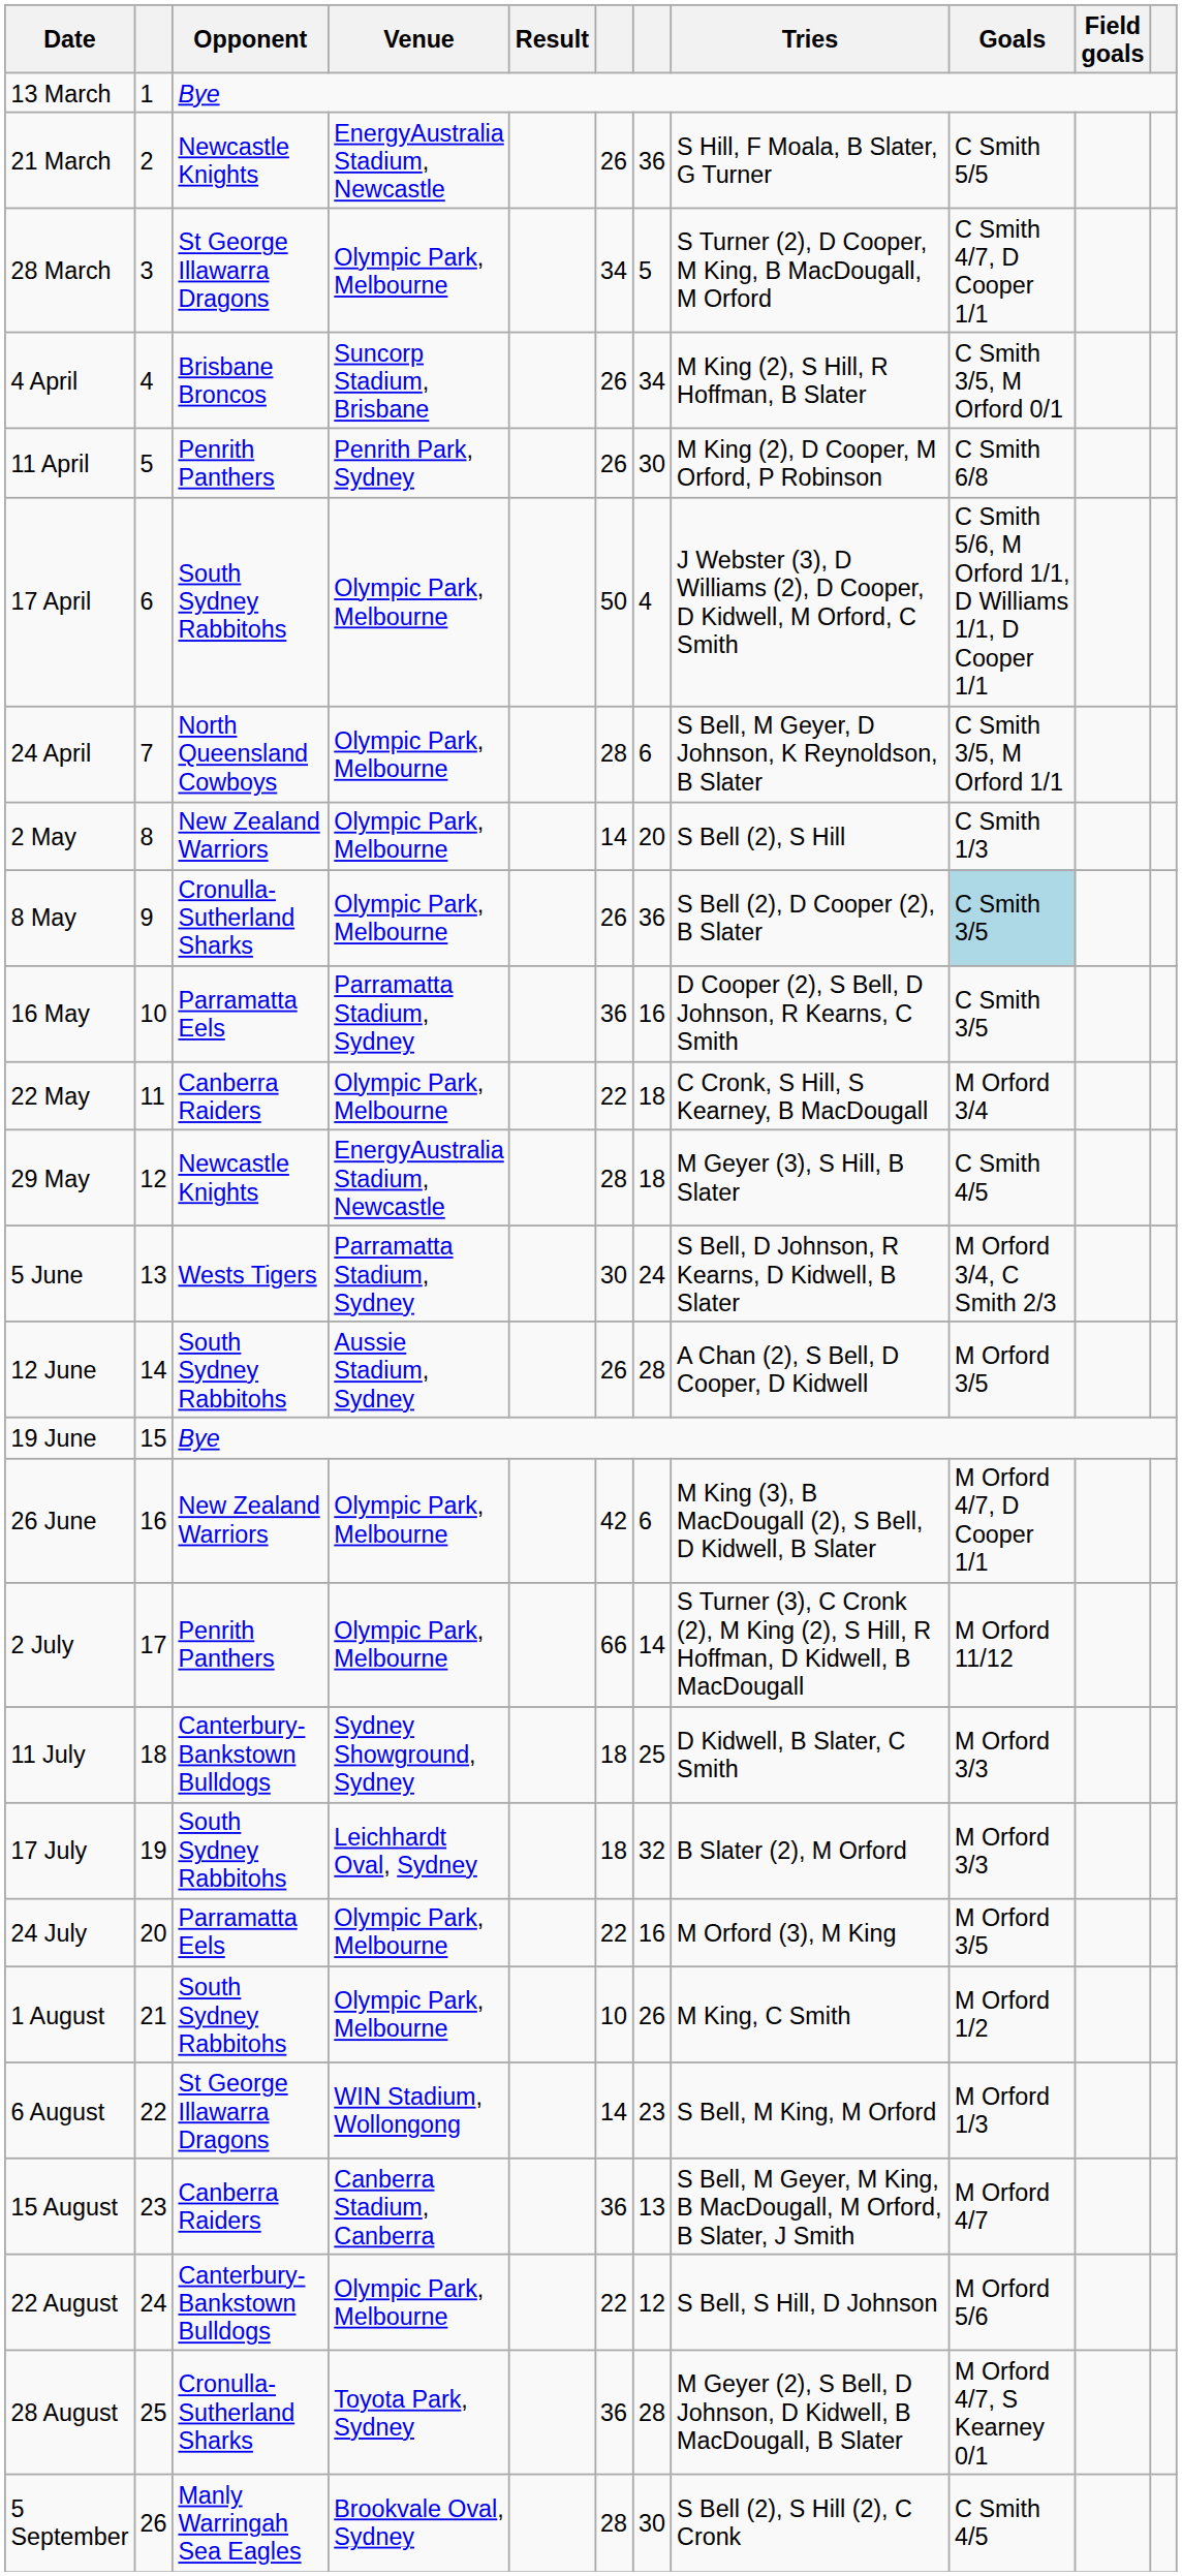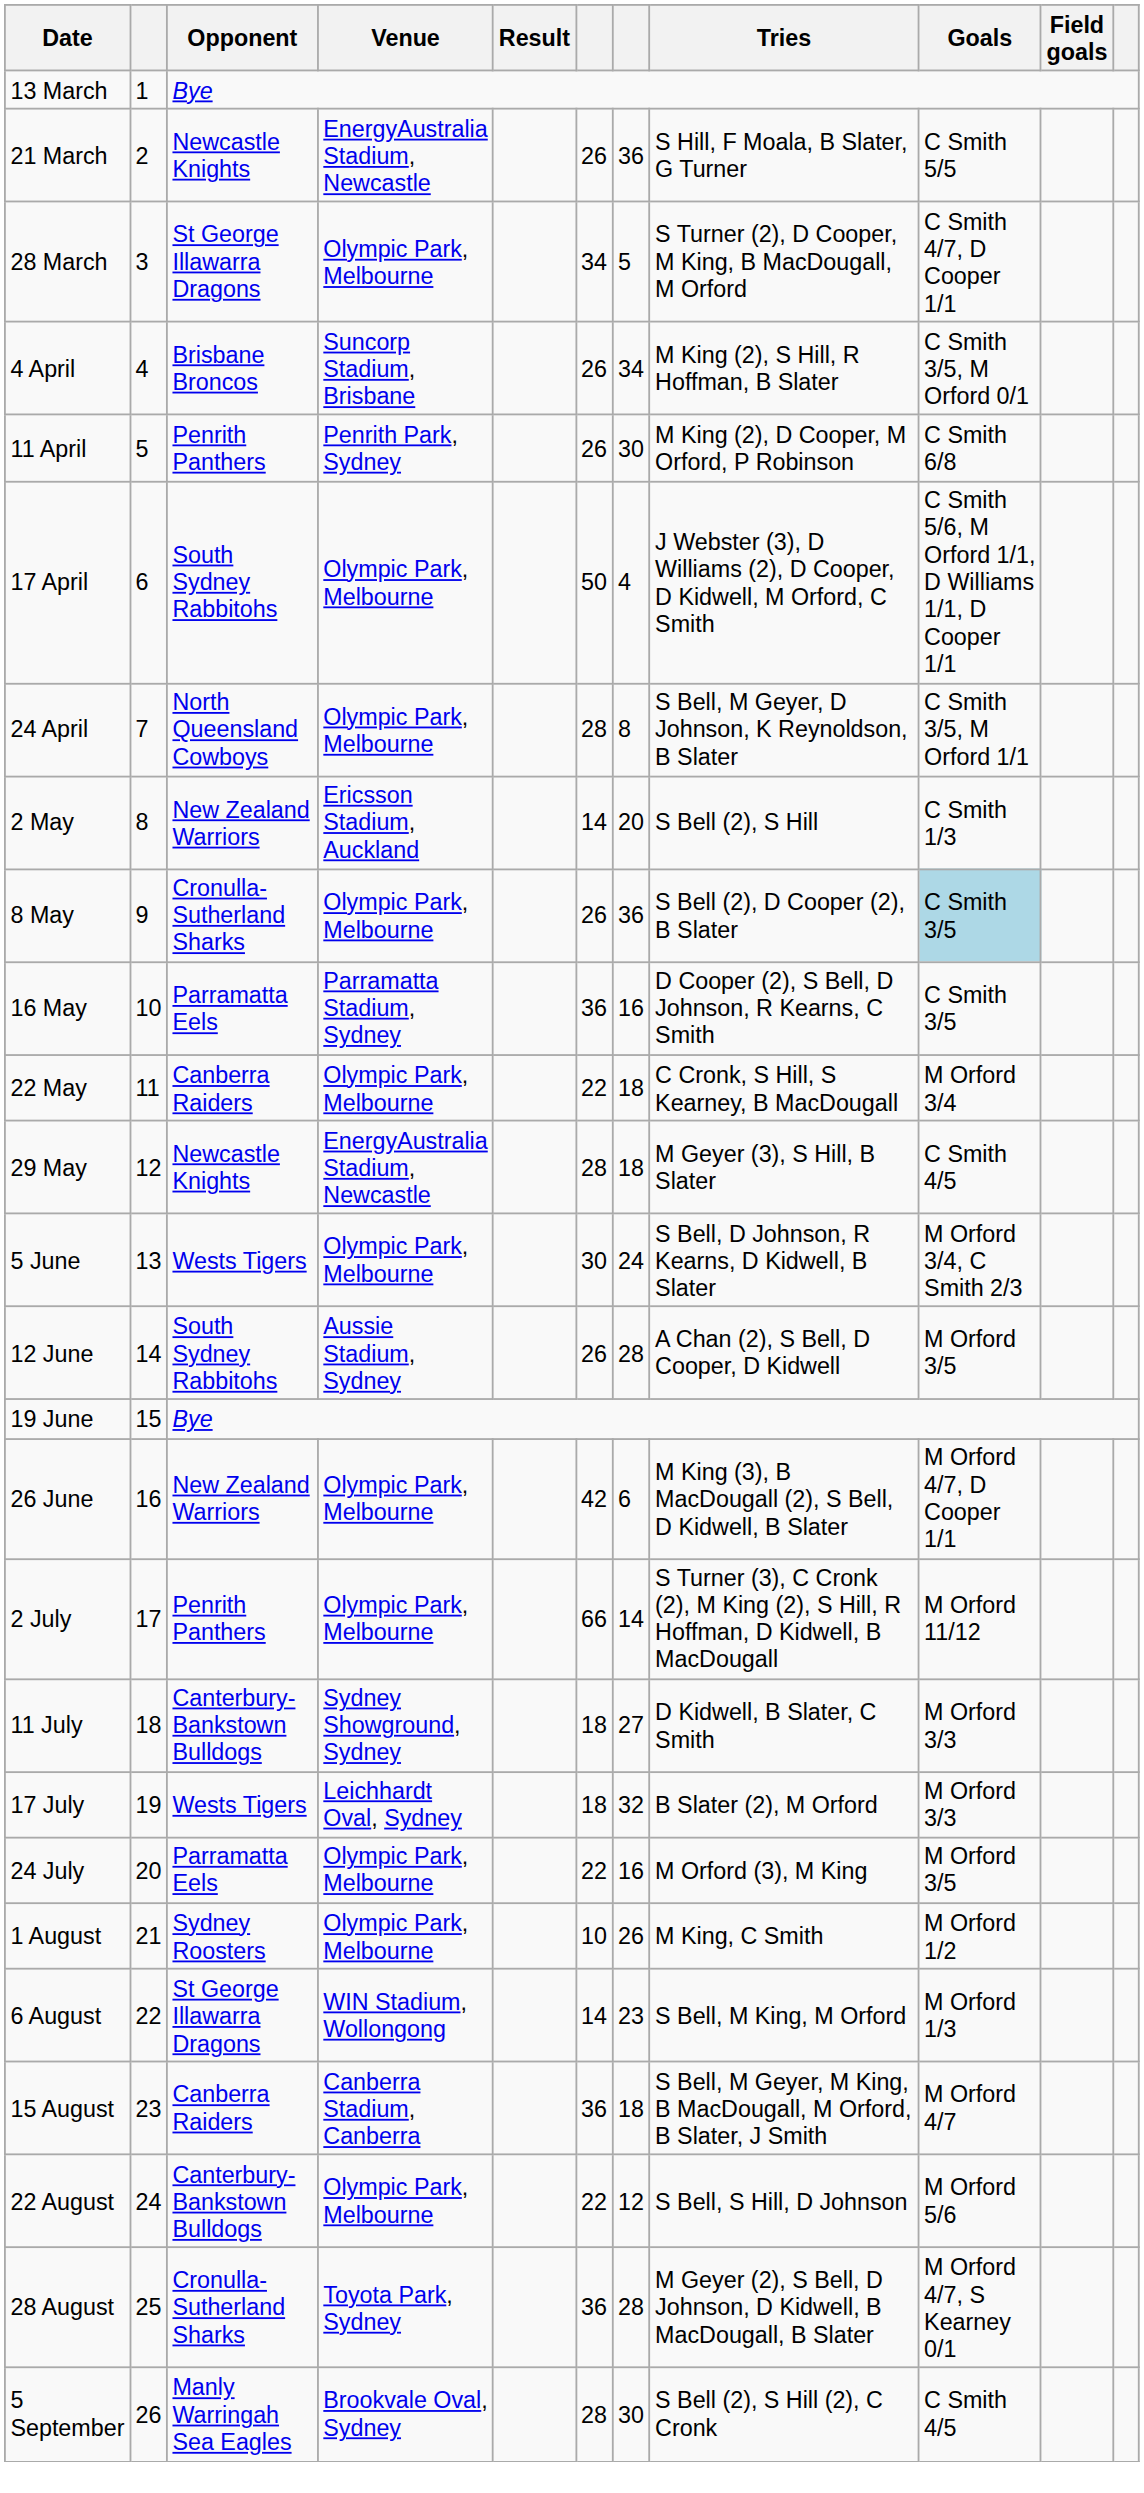24 April | column 7: 6 -> 8
2 May | Venue: Olympic Park, Melbourne -> Ericsson Stadium, Auckland
5 June | Venue: Parramatta Stadium, Sydney -> Olympic Park, Melbourne
11 July | column 7: 25 -> 27
17 July | Opponent: South Sydney Rabbitohs -> Wests Tigers
1 August | Opponent: South Sydney Rabbitohs -> Sydney Roosters
15 August | column 7: 13 -> 18
